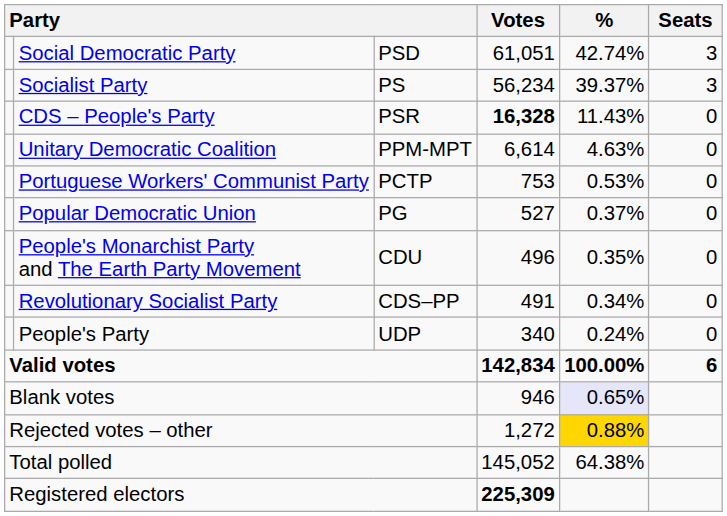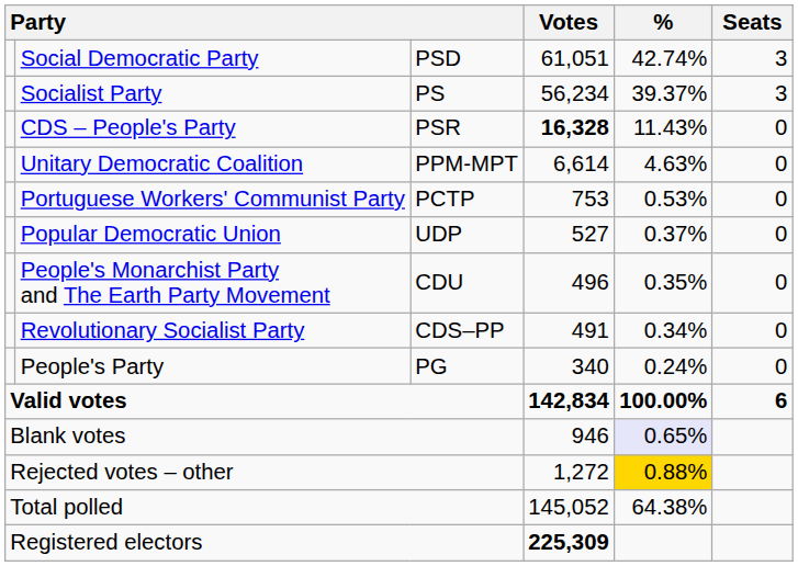Popular Democratic Union | column 3: PG -> UDP
People's Party | column 3: UDP -> PG
